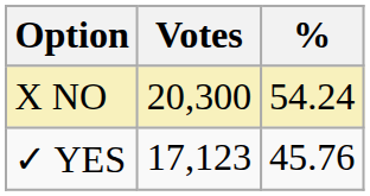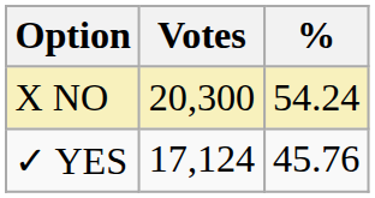✓ YES | Votes: 17,123 -> 17,124
